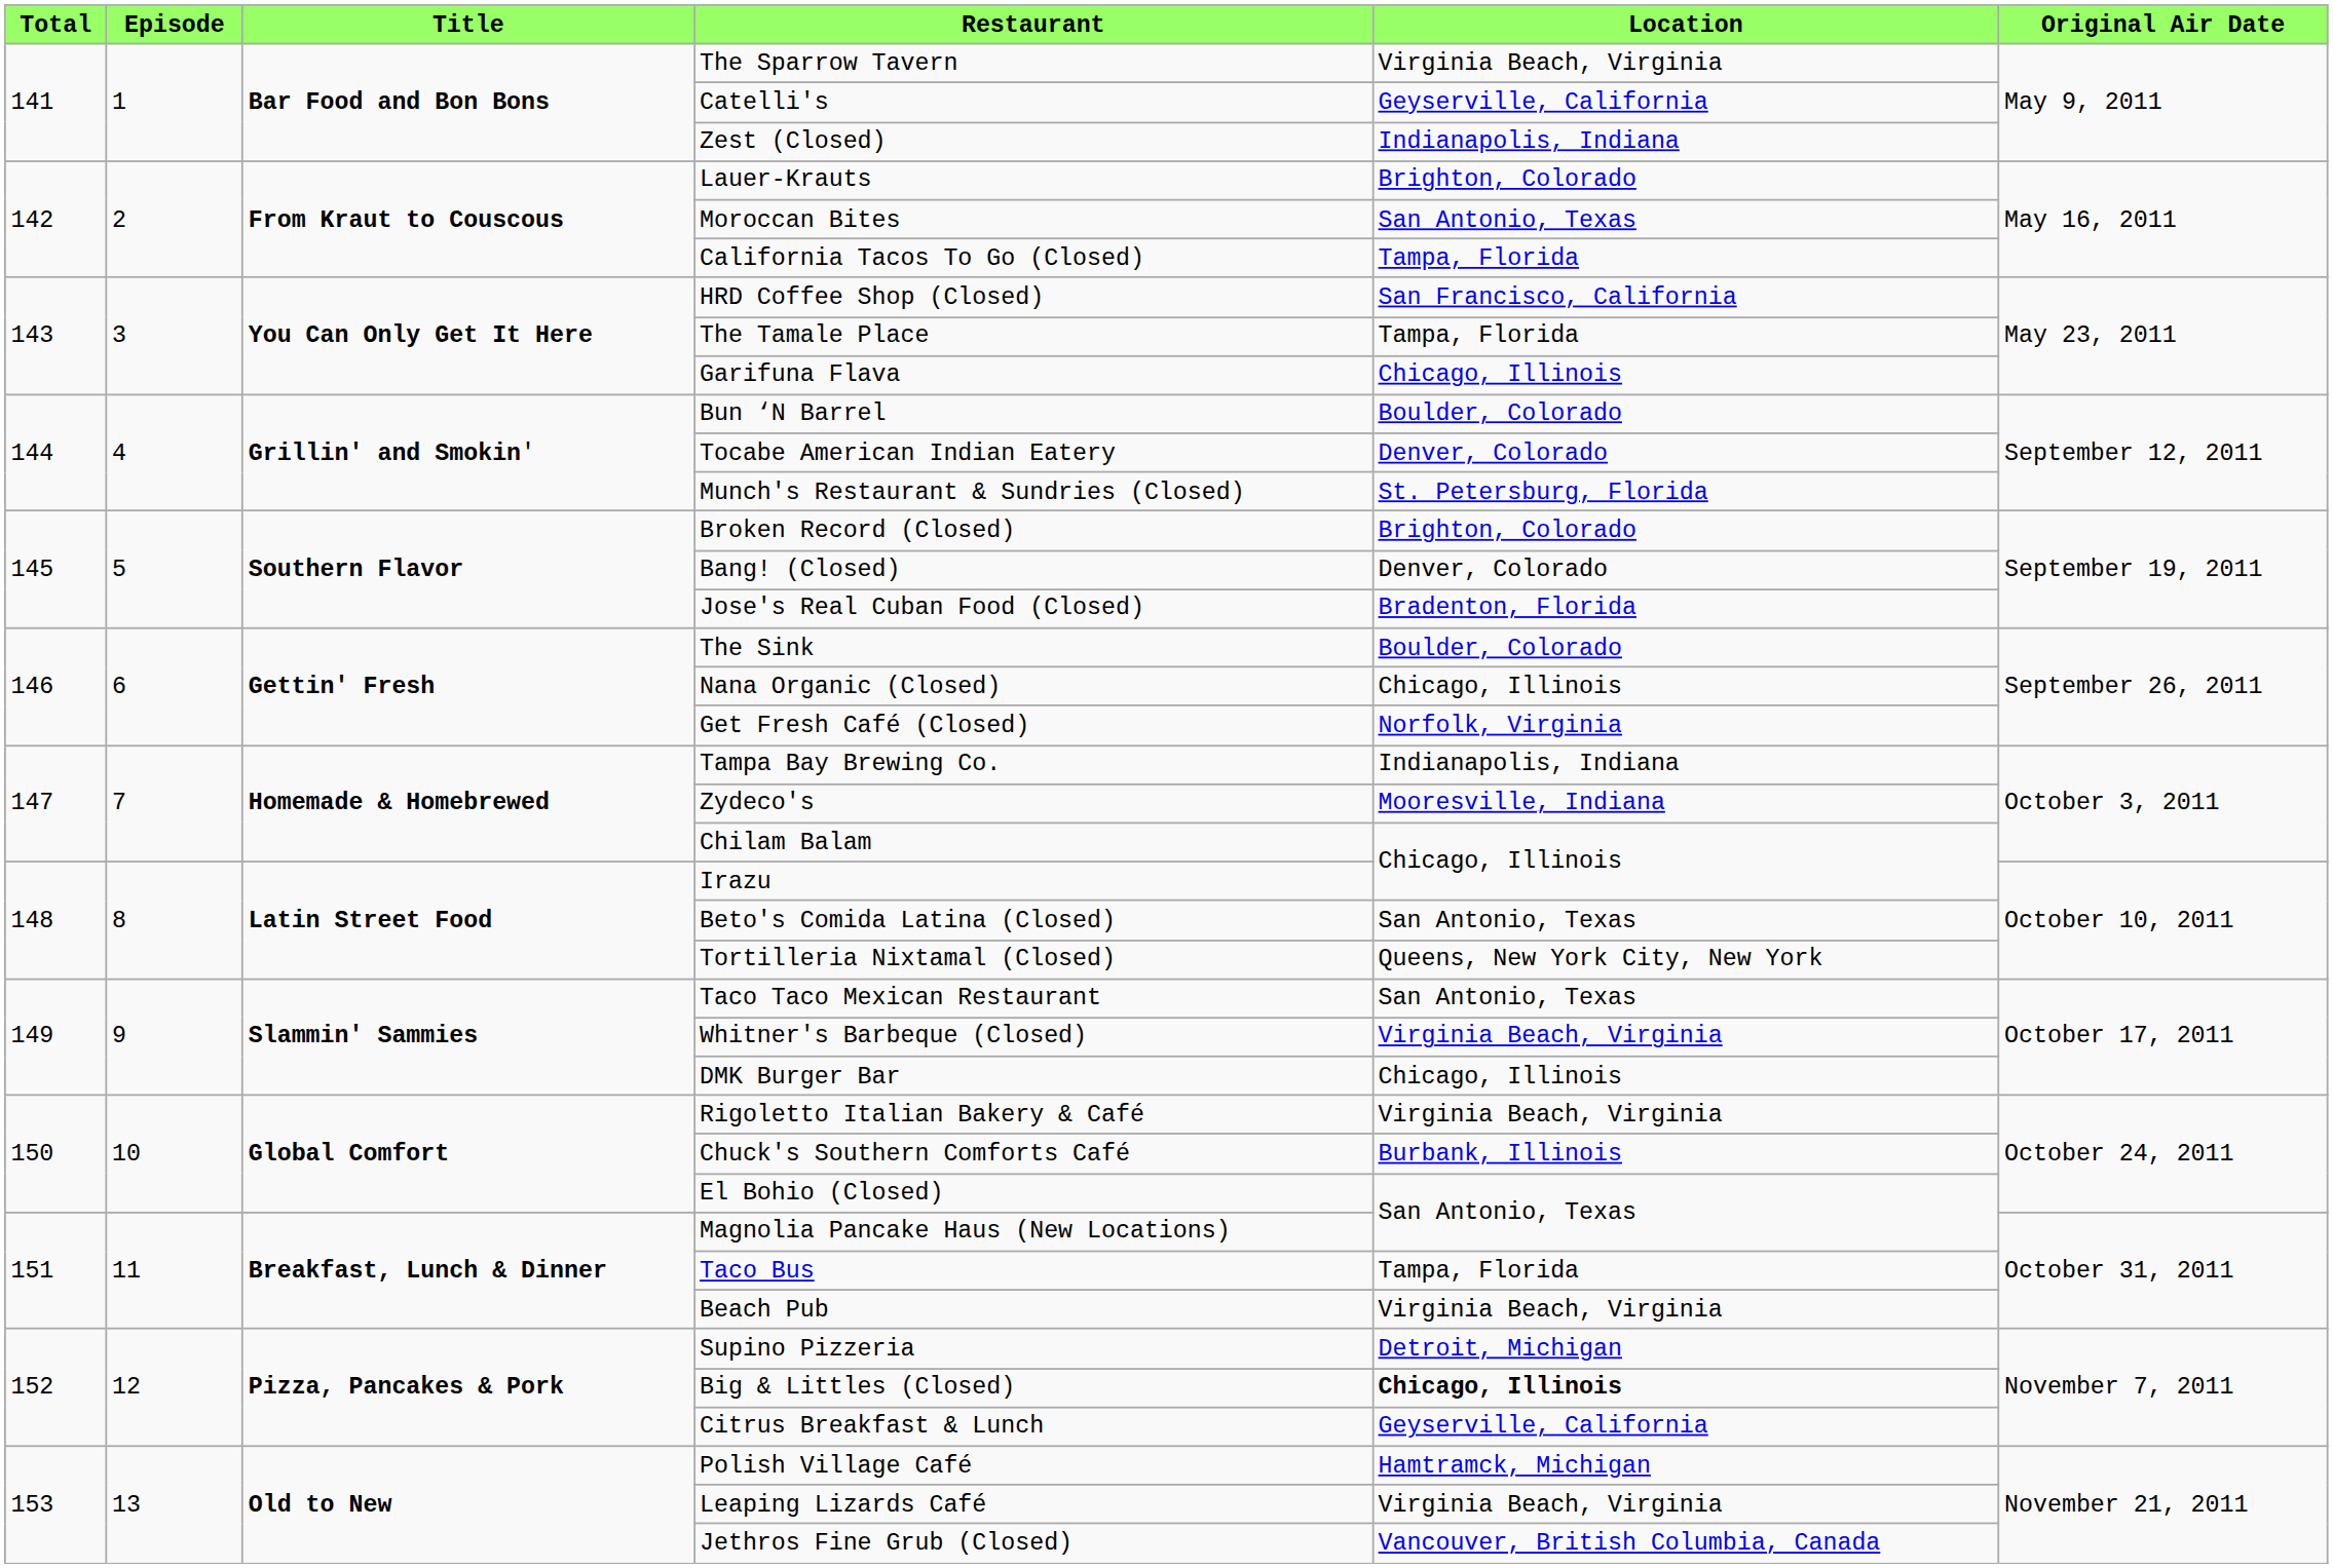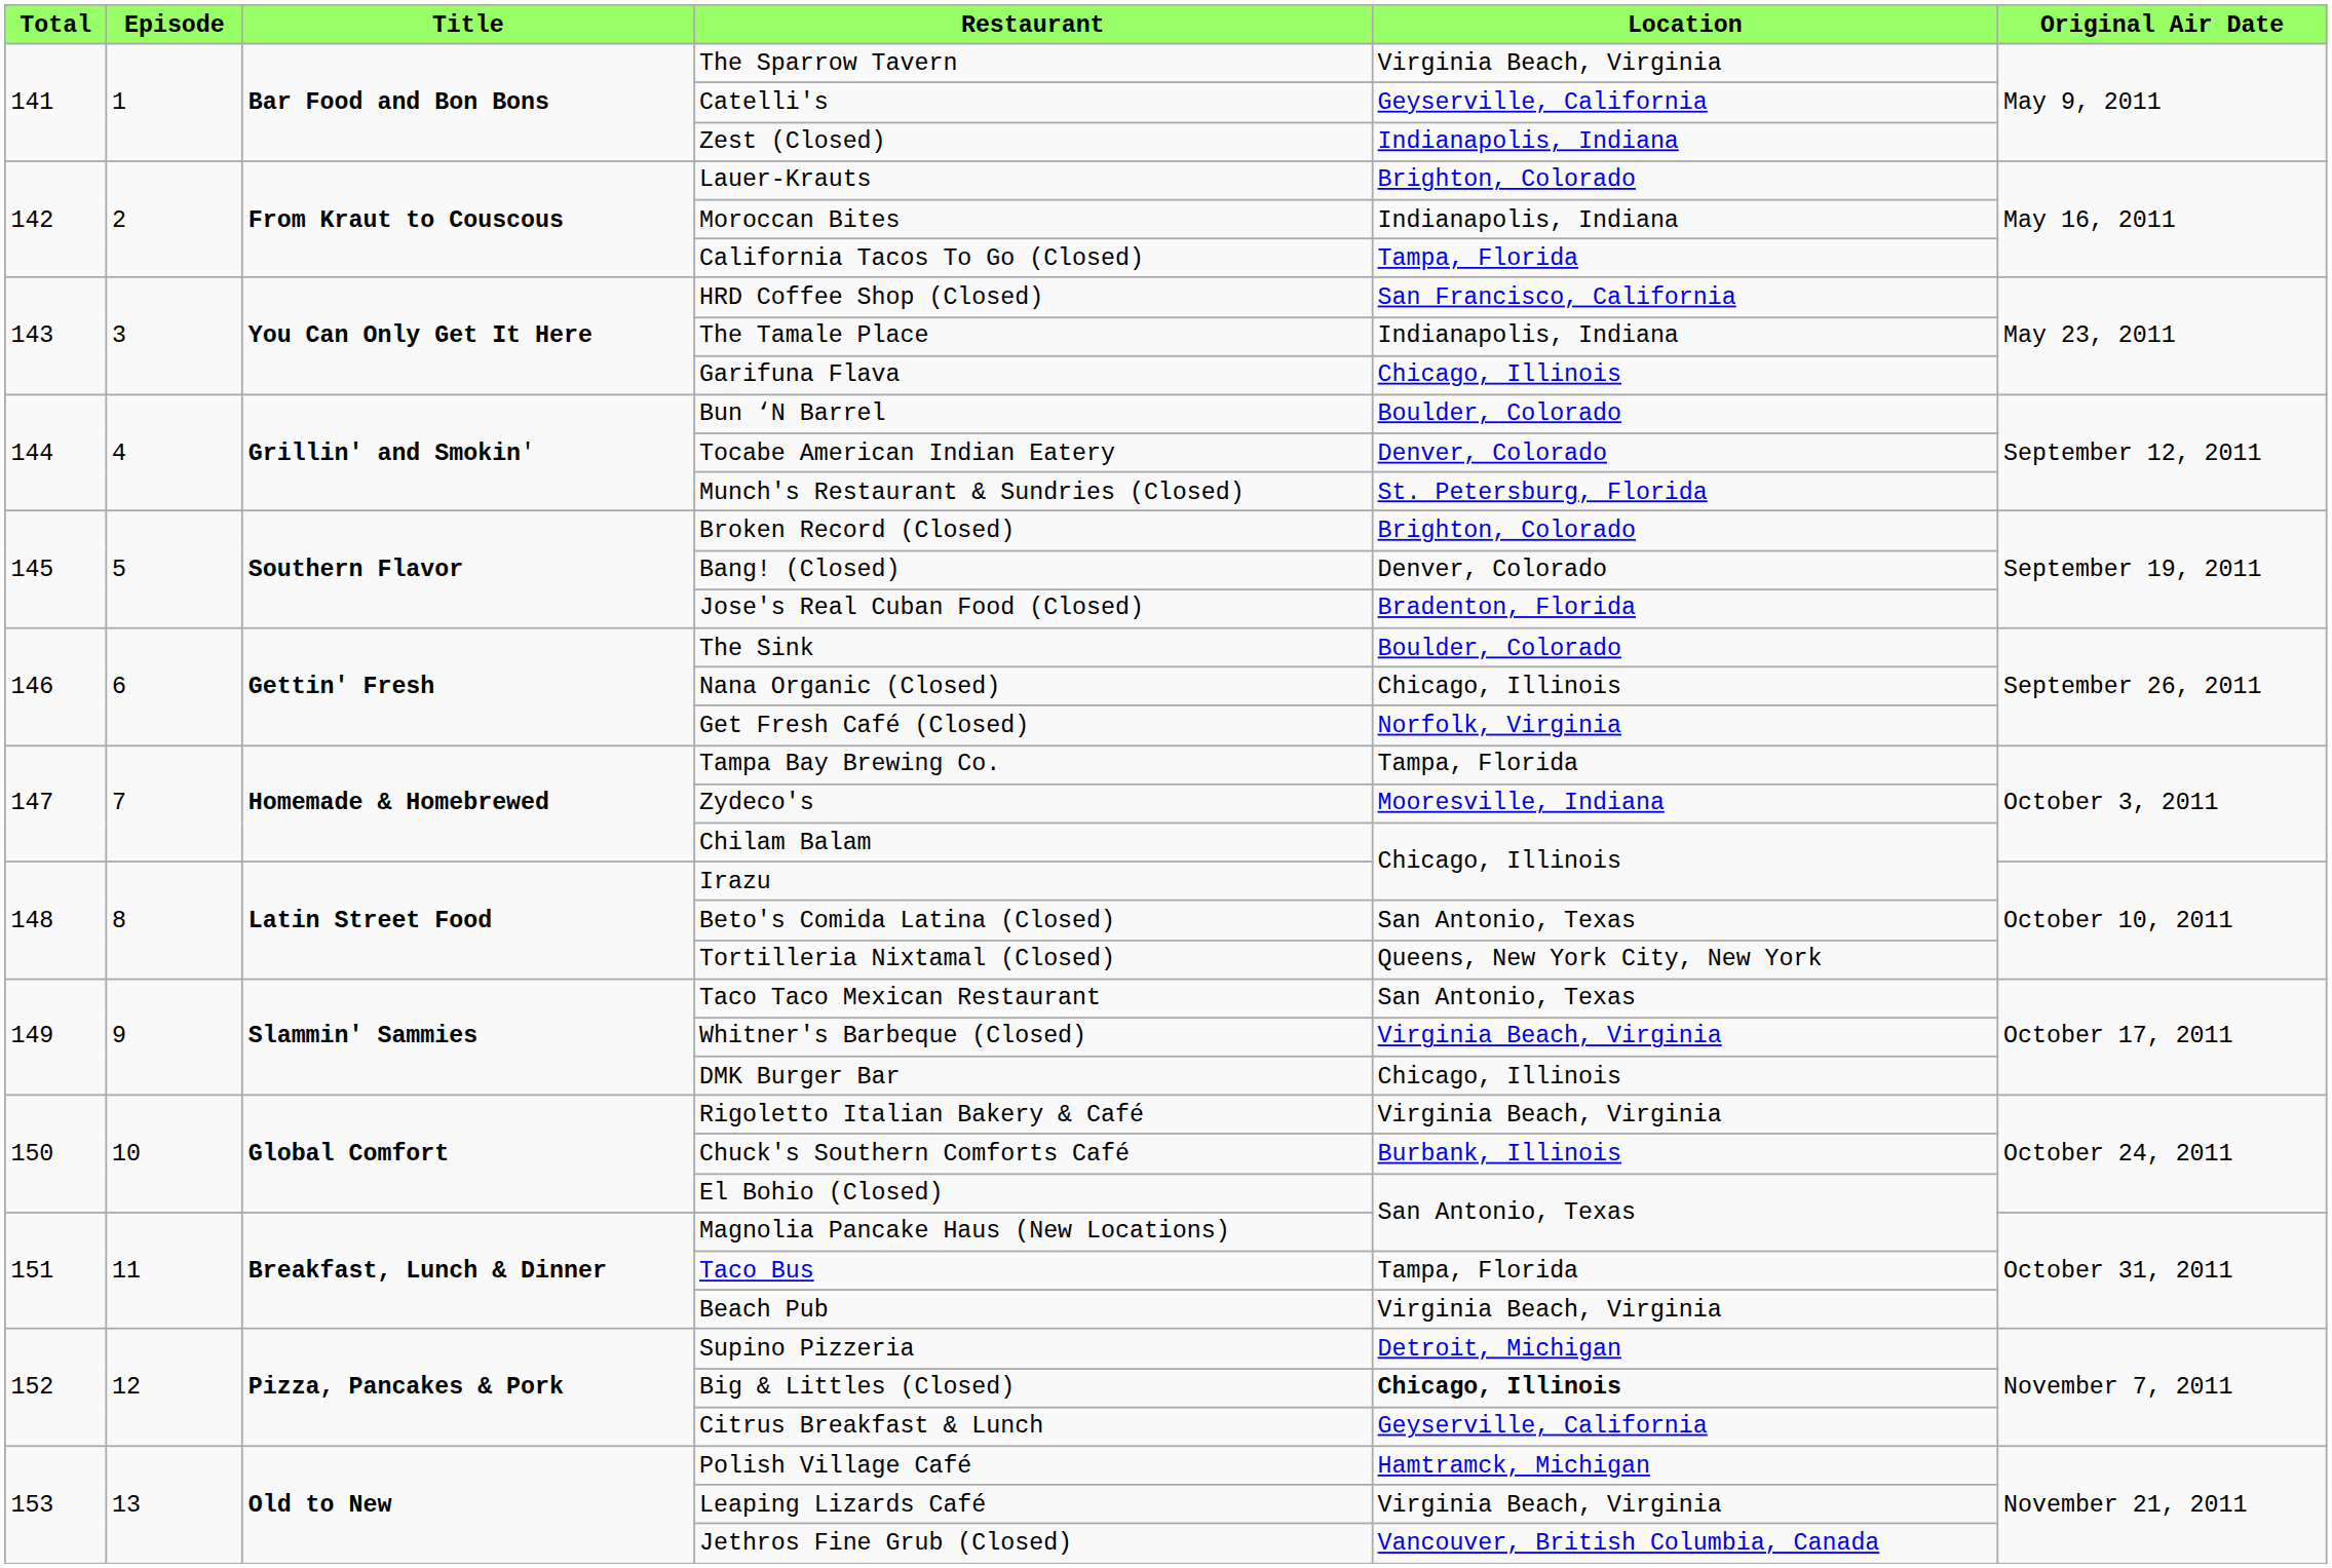Moroccan Bites | Location: San Antonio, Texas -> Indianapolis, Indiana
The Tamale Place | Location: Tampa, Florida -> Indianapolis, Indiana
Tampa Bay Brewing Co. | Location: Indianapolis, Indiana -> Tampa, Florida
